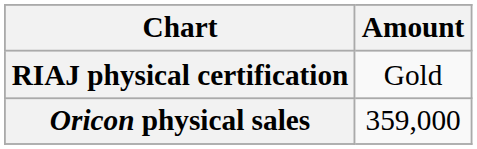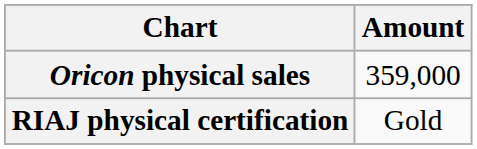rows swapped: Oricon physical sales <-> RIAJ physical certification
